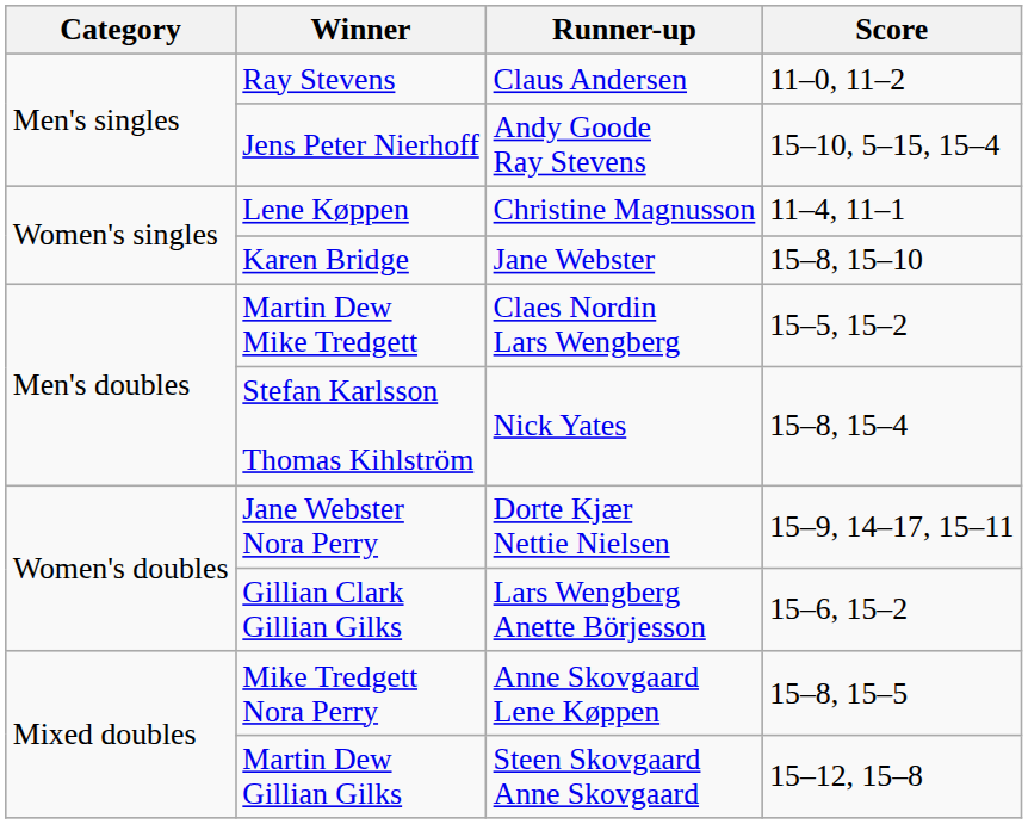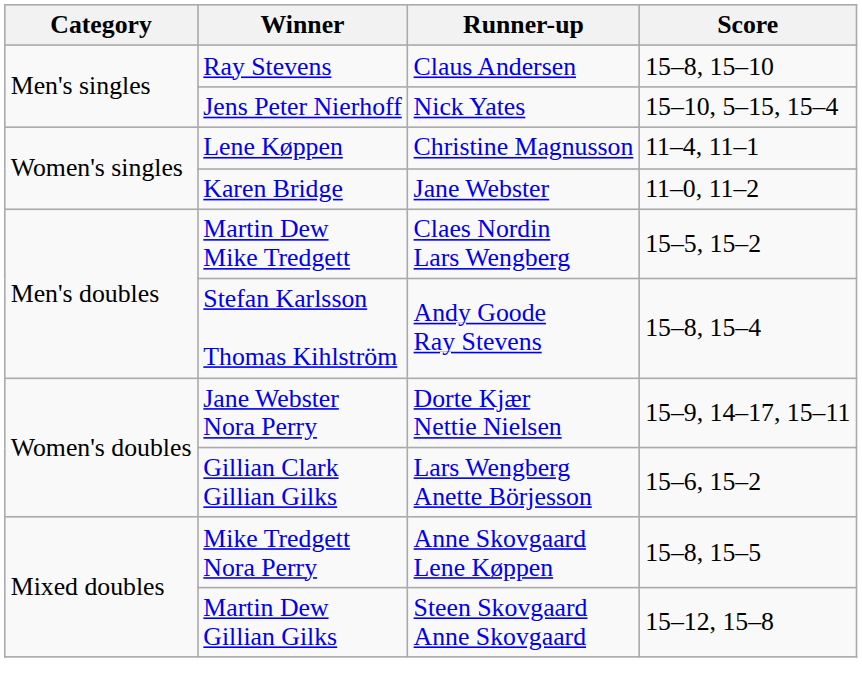Ray Stevens | Score: 11–0, 11–2 -> 15–8, 15–10
Jens Peter Nierhoff | Runner-up: Andy Goode Ray Stevens -> Nick Yates
Karen Bridge | Score: 15–8, 15–10 -> 11–0, 11–2
Stefan Karlsson Thomas Kihlström | Runner-up: Nick Yates -> Andy Goode Ray Stevens
